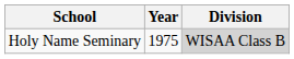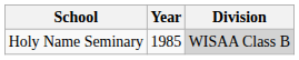Holy Name Seminary | Year: 1975 -> 1985
